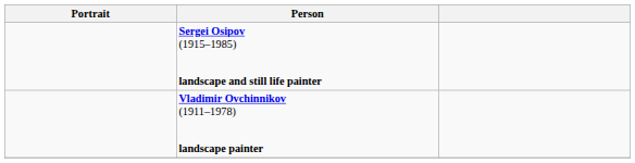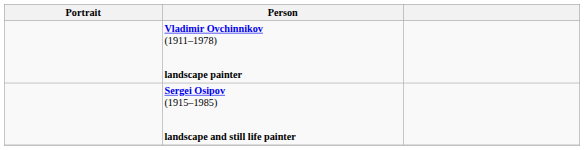rows swapped: Vladimir Ovchinnikov (1911–1978) landscape painter <-> Sergei Osipov (1915–1985) landscape and still life painter
